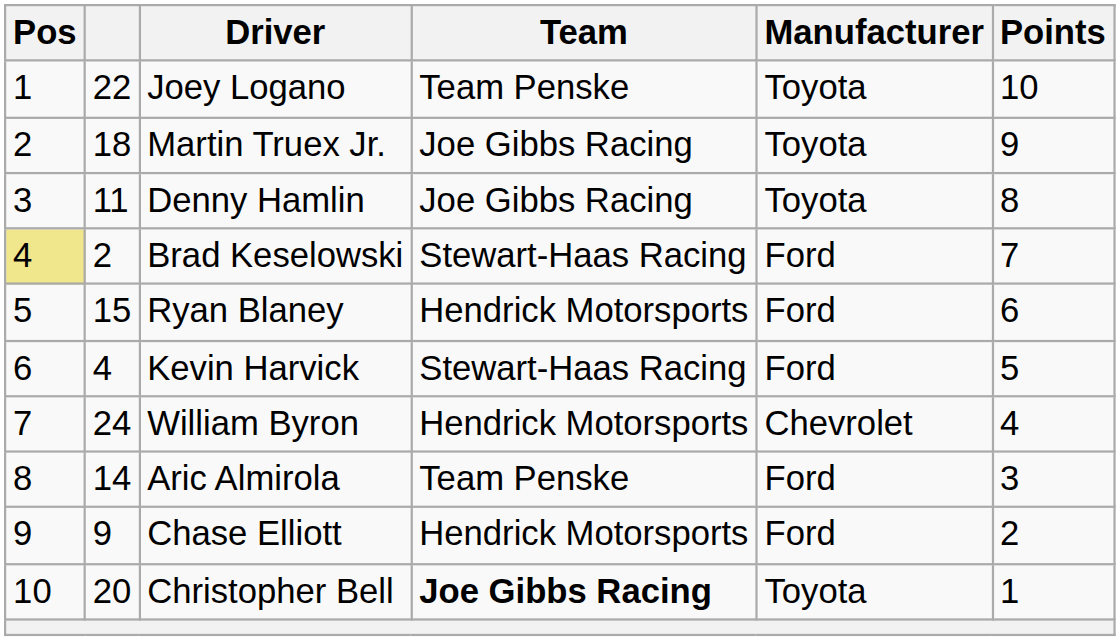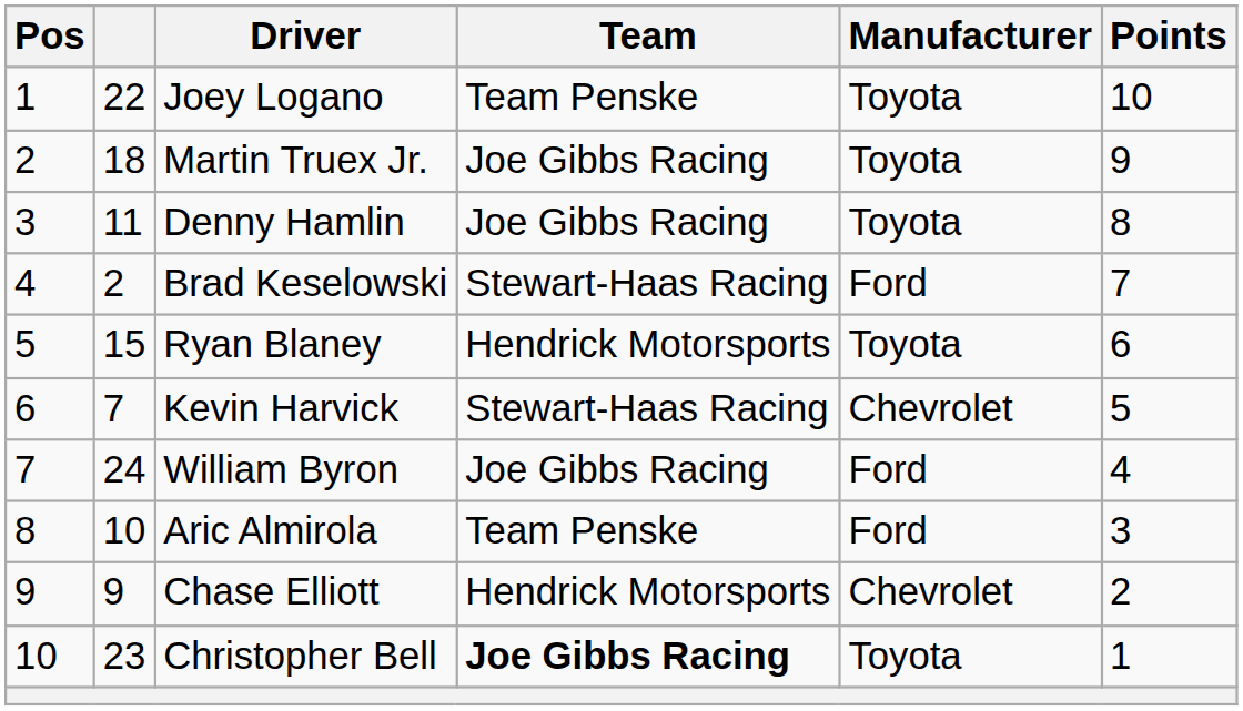Brad Keselowski | Pos: khaki background -> no background
Ryan Blaney | Manufacturer: Ford -> Toyota
Kevin Harvick | column 2: 4 -> 7
Kevin Harvick | Manufacturer: Ford -> Chevrolet
William Byron | Team: Hendrick Motorsports -> Joe Gibbs Racing
William Byron | Manufacturer: Chevrolet -> Ford
Aric Almirola | column 2: 14 -> 10
Chase Elliott | Manufacturer: Ford -> Chevrolet
Christopher Bell | column 2: 20 -> 23
